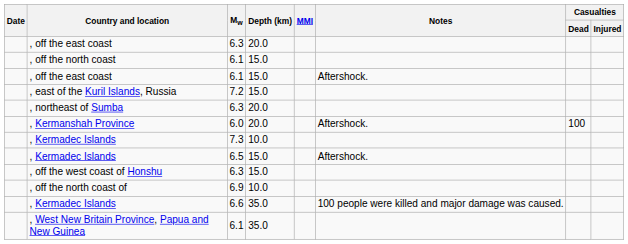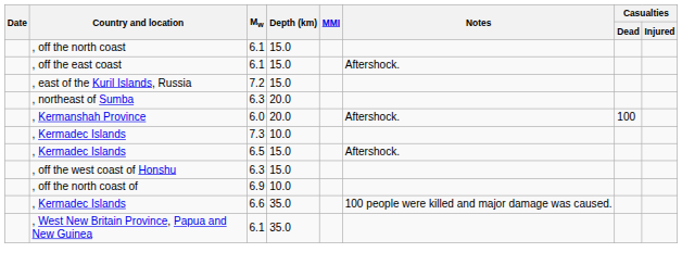- row: , off the east coast | 6.3 | 20.0
